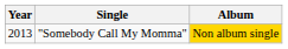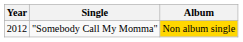"Somebody Call My Momma" | Year: 2013 -> 2012
